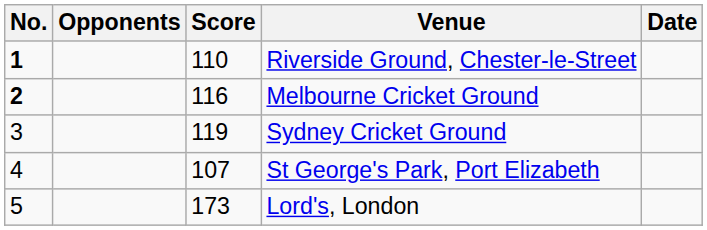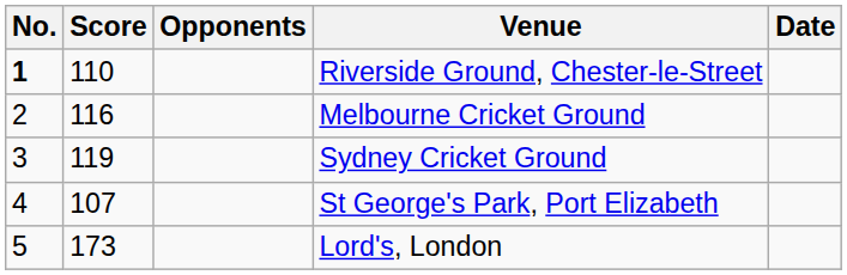columns swapped: Score <-> Opponents
Melbourne Cricket Ground | No.: bold -> normal
